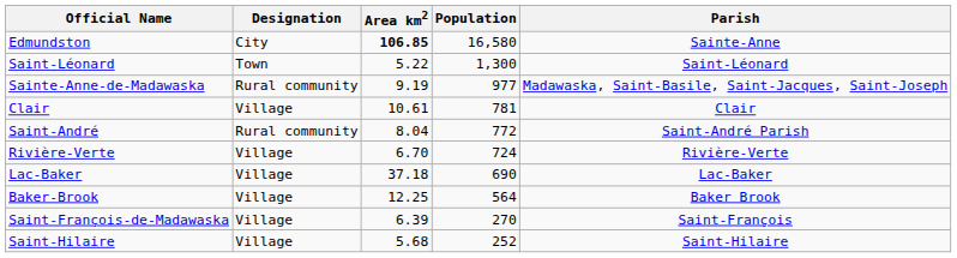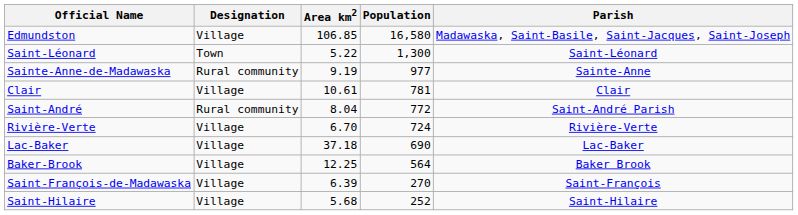Edmundston | Designation: City -> Village
Edmundston | Area km2: bold -> normal
Edmundston | Parish: Sainte-Anne -> Madawaska, Saint-Basile, Saint-Jacques, Saint-Joseph
Sainte-Anne-de-Madawaska | Parish: Madawaska, Saint-Basile, Saint-Jacques, Saint-Joseph -> Sainte-Anne
